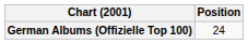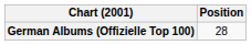German Albums (Offizielle Top 100) | Position: 24 -> 28
